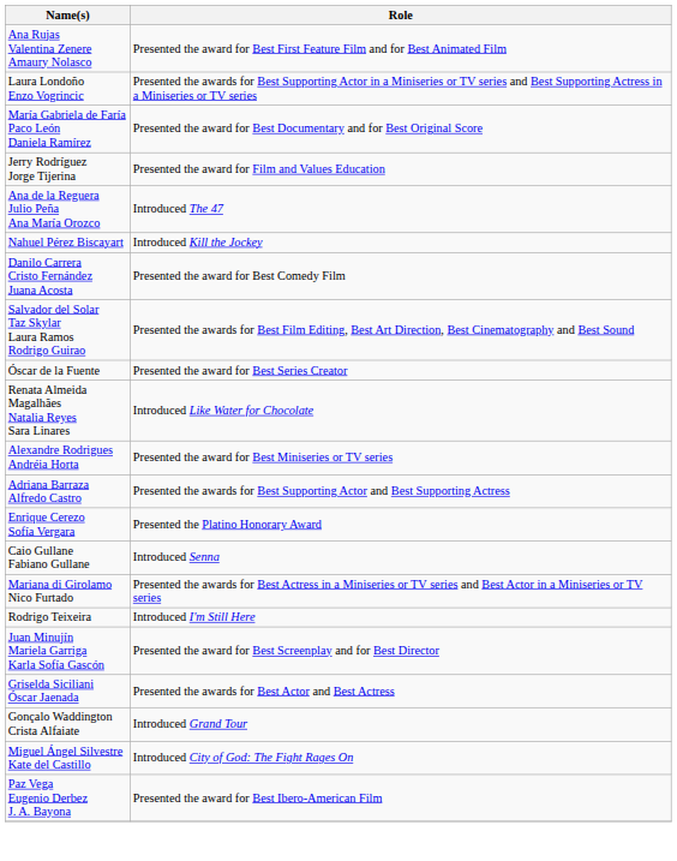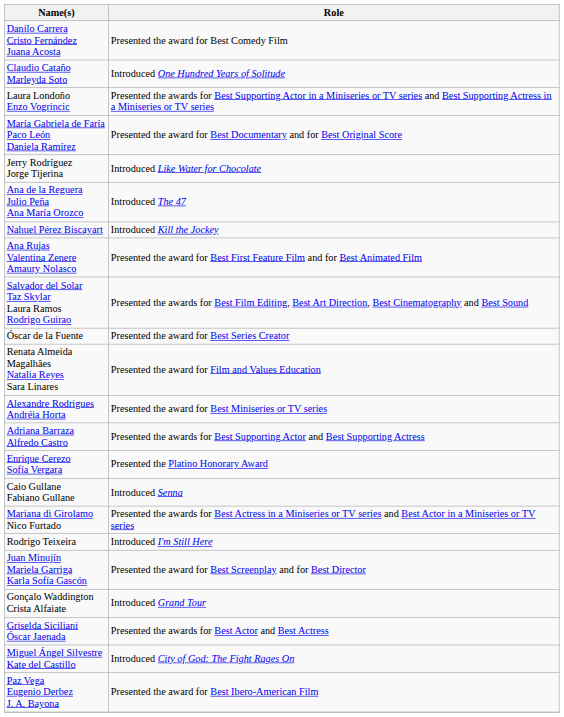rows swapped: Ana Rujas Valentina Zenere Amaury Nolasco <-> Danilo Carrera Cristo Fernández Juana Acosta
+ row: Claudio Cataño Marleyda Soto | Introduced One Hundred Years of Solitude
Jerry Rodríguez Jorge Tijerina | Role: Presented the award for Film and Values Education -> Introduced Like Water for Chocolate
Renata Almeida Magalhães Natalia Reyes Sara Linares | Role: Introduced Like Water for Chocolate -> Presented the award for Film and Values Education
rows swapped: Gonçalo Waddington Crista Alfaiate <-> Griselda Siciliani Óscar Jaenada
